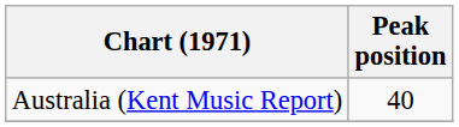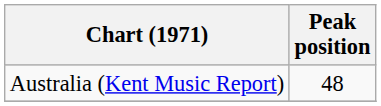Australia (Kent Music Report) | Peak position: 40 -> 48
